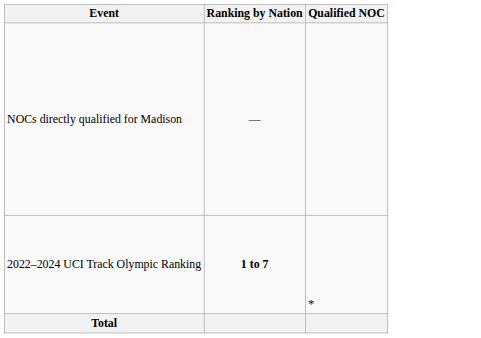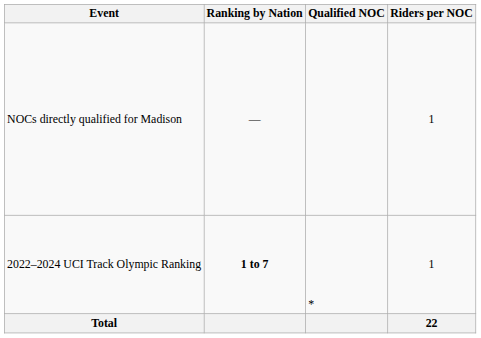+ column: Riders per NOC | 1 | 1 | 22
